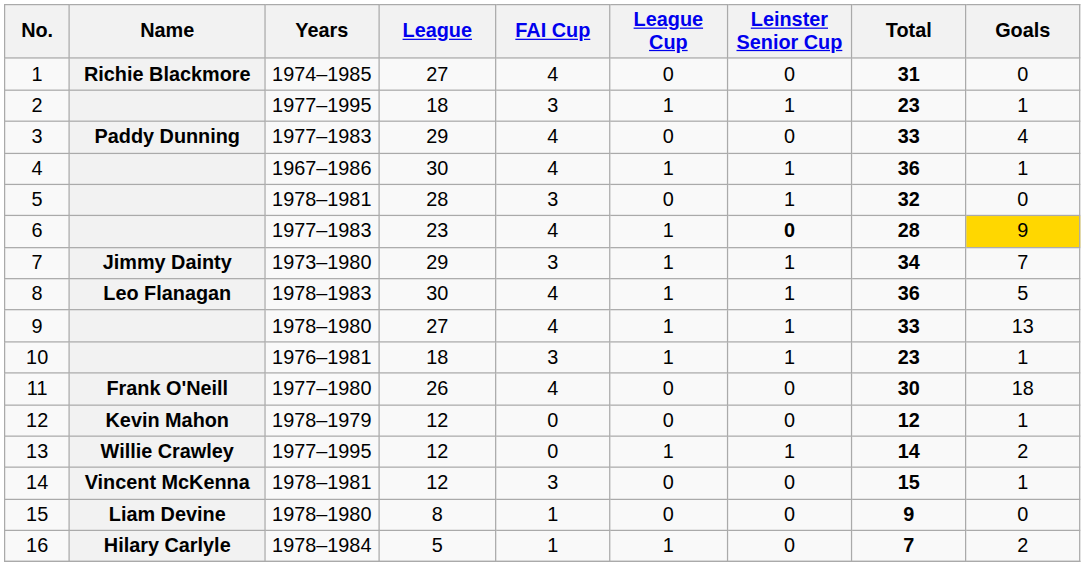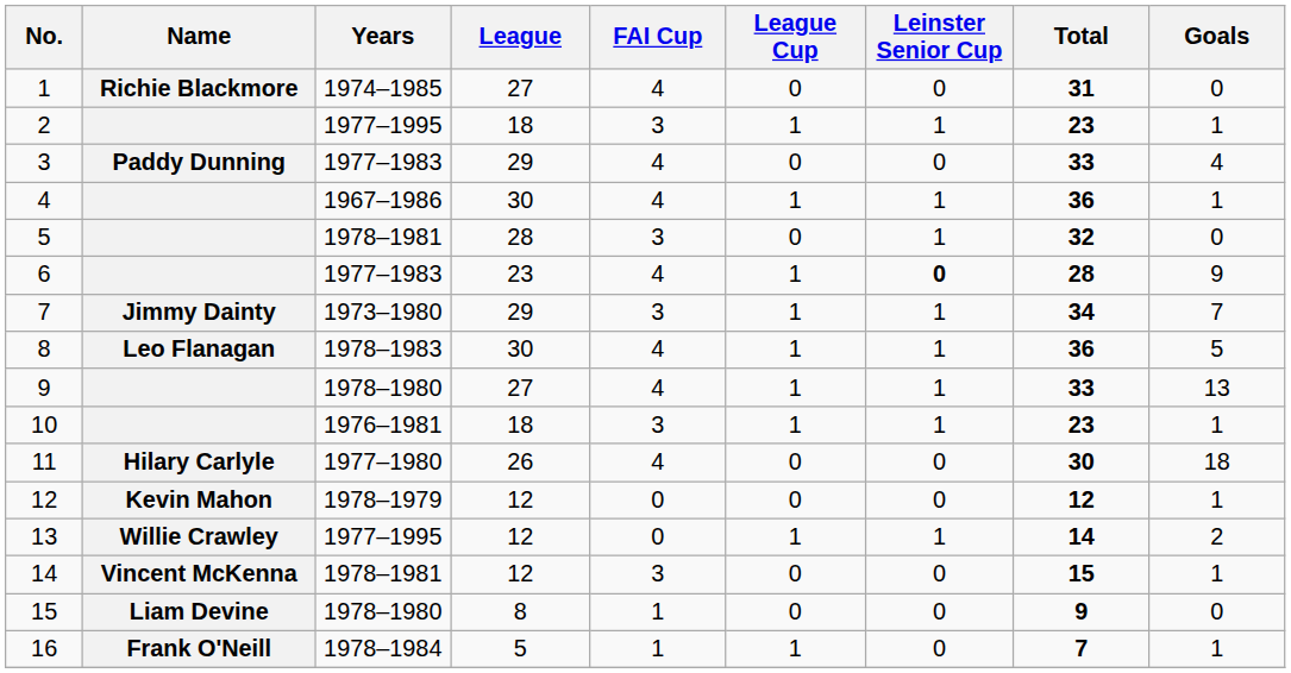6 | Goals: gold background -> no background
11 | Name: Frank O'Neill -> Hilary Carlyle
16 | Name: Hilary Carlyle -> Frank O'Neill
16 | Goals: 2 -> 1
